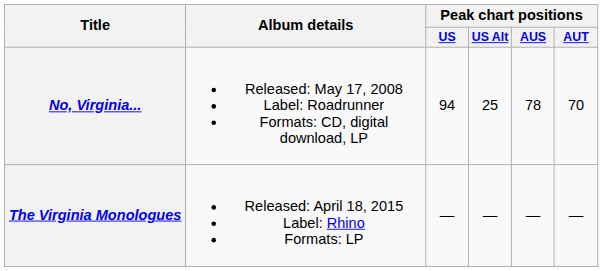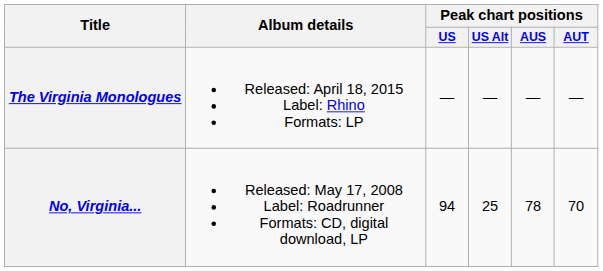rows swapped: No, Virginia... <-> The Virginia Monologues
